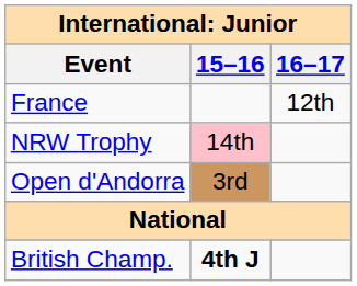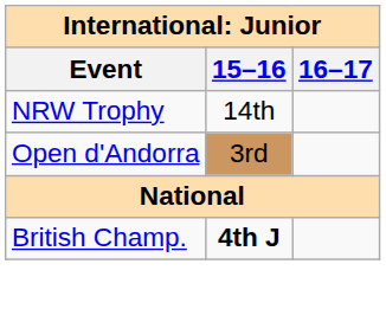- row: France | 12th
NRW Trophy | 15–16: pink background -> no background
